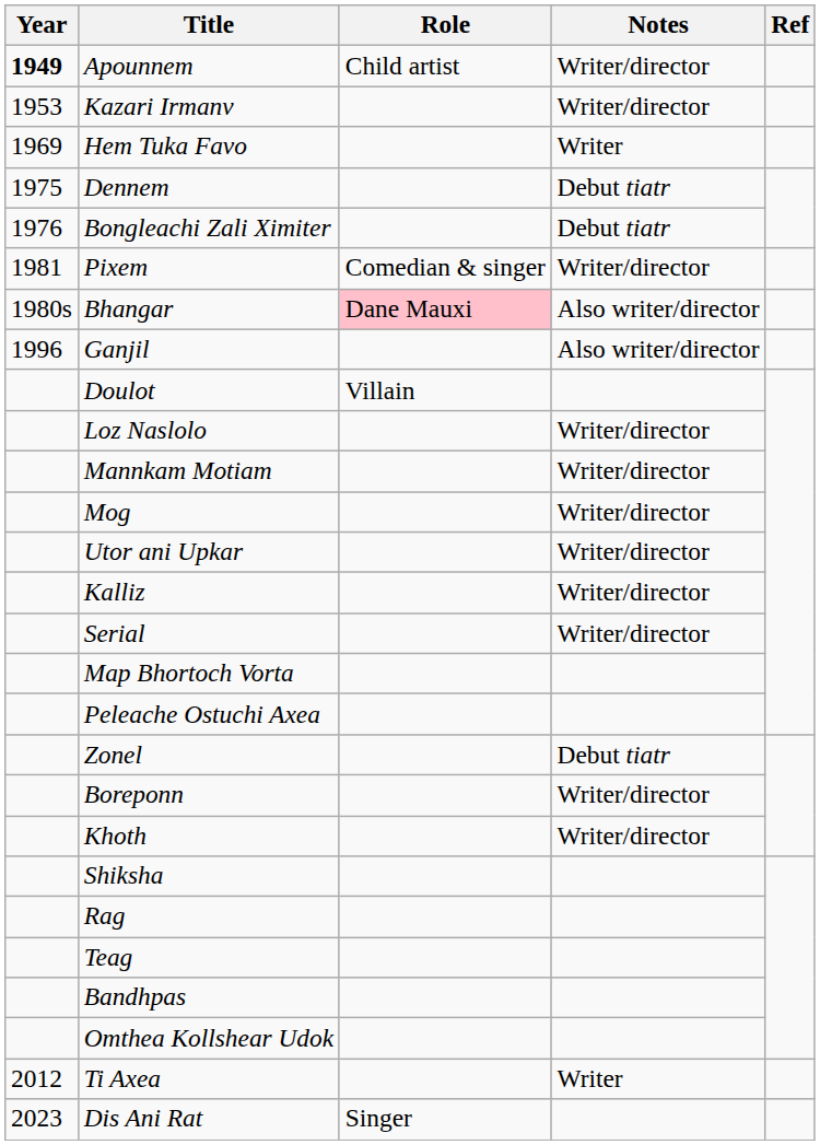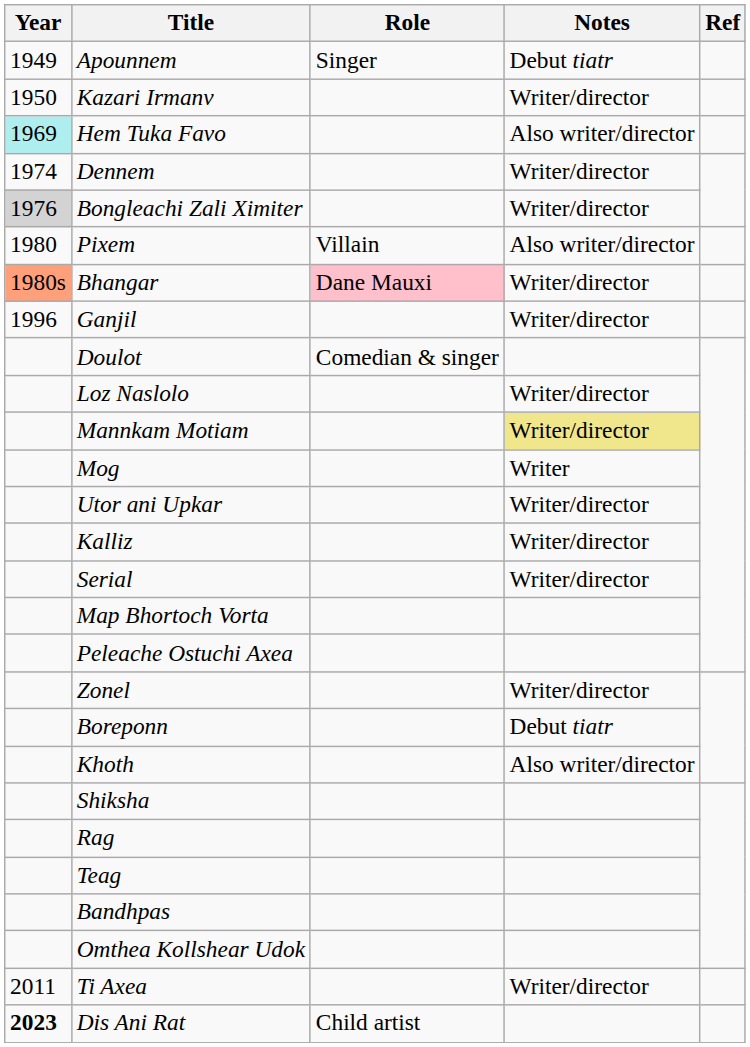Apounnem | Year: bold -> normal
Apounnem | Role: Child artist -> Singer
Apounnem | Notes: Writer/director -> Debut tiatr
Kazari Irmanv | Year: 1953 -> 1950
Hem Tuka Favo | Year: no background -> paleturquoise background
Hem Tuka Favo | Notes: Writer -> Also writer/director
Dennem | Year: 1975 -> 1974
Dennem | Notes: Debut tiatr -> Writer/director
Bongleachi Zali Ximiter | Year: no background -> lightgrey background
Bongleachi Zali Ximiter | Notes: Debut tiatr -> Writer/director
Pixem | Year: 1981 -> 1980
Pixem | Role: Comedian & singer -> Villain
Pixem | Notes: Writer/director -> Also writer/director
Bhangar | Year: no background -> lightsalmon background
Bhangar | Notes: Also writer/director -> Writer/director
Ganjil | Notes: Also writer/director -> Writer/director
Doulot | Role: Villain -> Comedian & singer
Mannkam Motiam | Notes: no background -> khaki background
Mog | Notes: Writer/director -> Writer
Zonel | Notes: Debut tiatr -> Writer/director
Boreponn | Notes: Writer/director -> Debut tiatr
Khoth | Notes: Writer/director -> Also writer/director
Ti Axea | Year: 2012 -> 2011
Ti Axea | Notes: Writer -> Writer/director
Dis Ani Rat | Year: normal -> bold
Dis Ani Rat | Role: Singer -> Child artist
